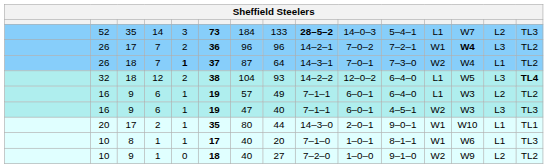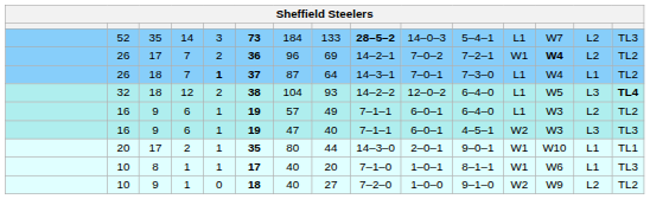26 / 17 | column 8: 96 -> 69
26 / 17 | column 14: L3 -> L2
26 / 18 | column 12: W2 -> L1
